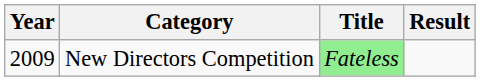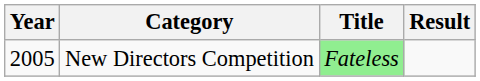New Directors Competition | Year: 2009 -> 2005
